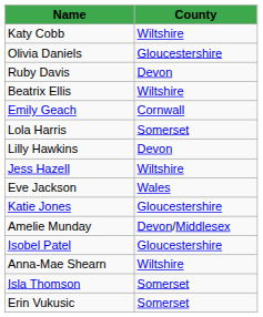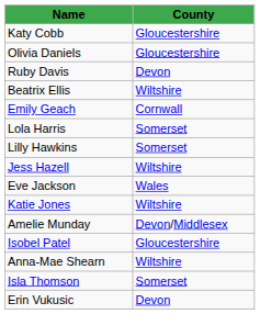Katy Cobb | County: Wiltshire -> Gloucestershire
Lilly Hawkins | County: Devon -> Somerset
Katie Jones | County: Gloucestershire -> Wiltshire
Erin Vukusic | County: Somerset -> Devon
